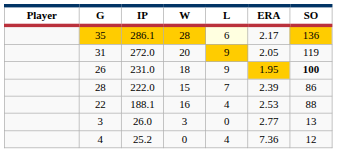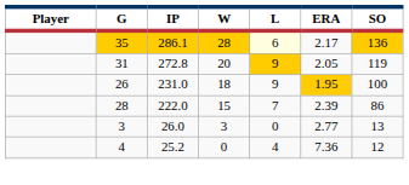31 | IP: 272.0 -> 272.8
26 | SO: bold -> normal
- row: 22 | 188.1 | 16 | 4 | 2.53 | 88
